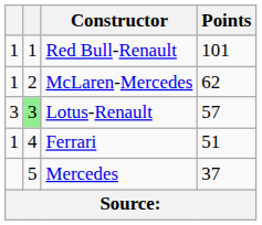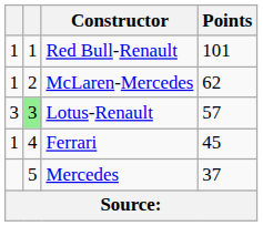Ferrari | Points: 51 -> 45
